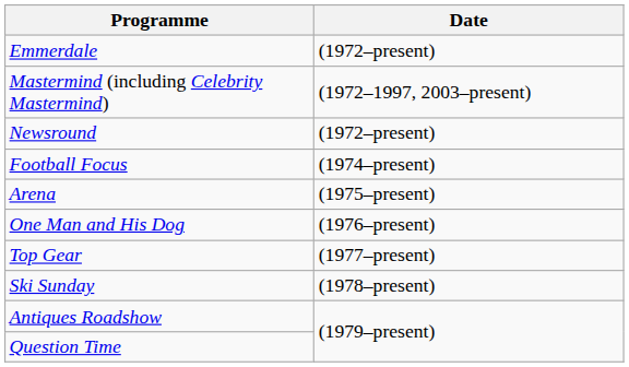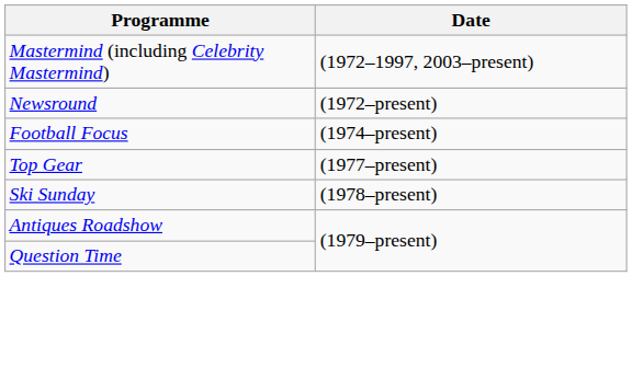- row: Emmerdale | (1972–present)
- row: Arena | (1975–present)
- row: One Man and His Dog | (1976–present)
